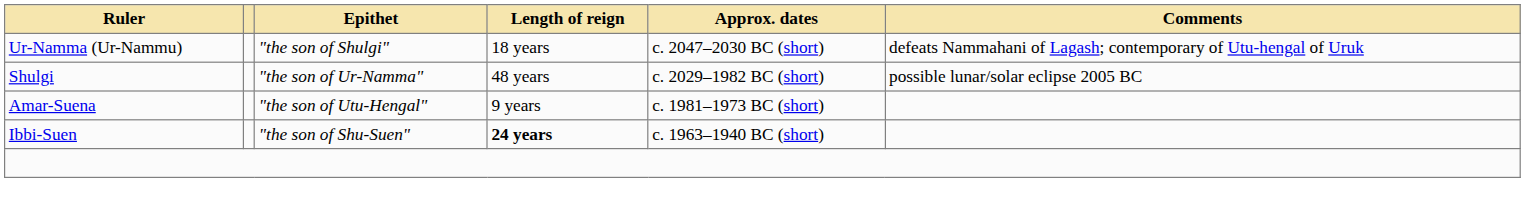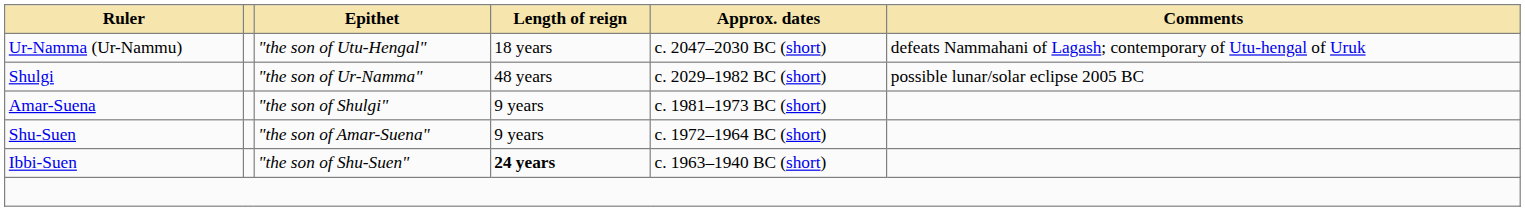Ur-Namma (Ur-Nammu) | Epithet: "the son of Shulgi" -> "the son of Utu-Hengal"
Amar-Suena | Epithet: "the son of Utu-Hengal" -> "the son of Shulgi"
+ row: Shu-Suen | "the son of Amar-Suena" | 9 years | c. 1972–1964 BC (short)
